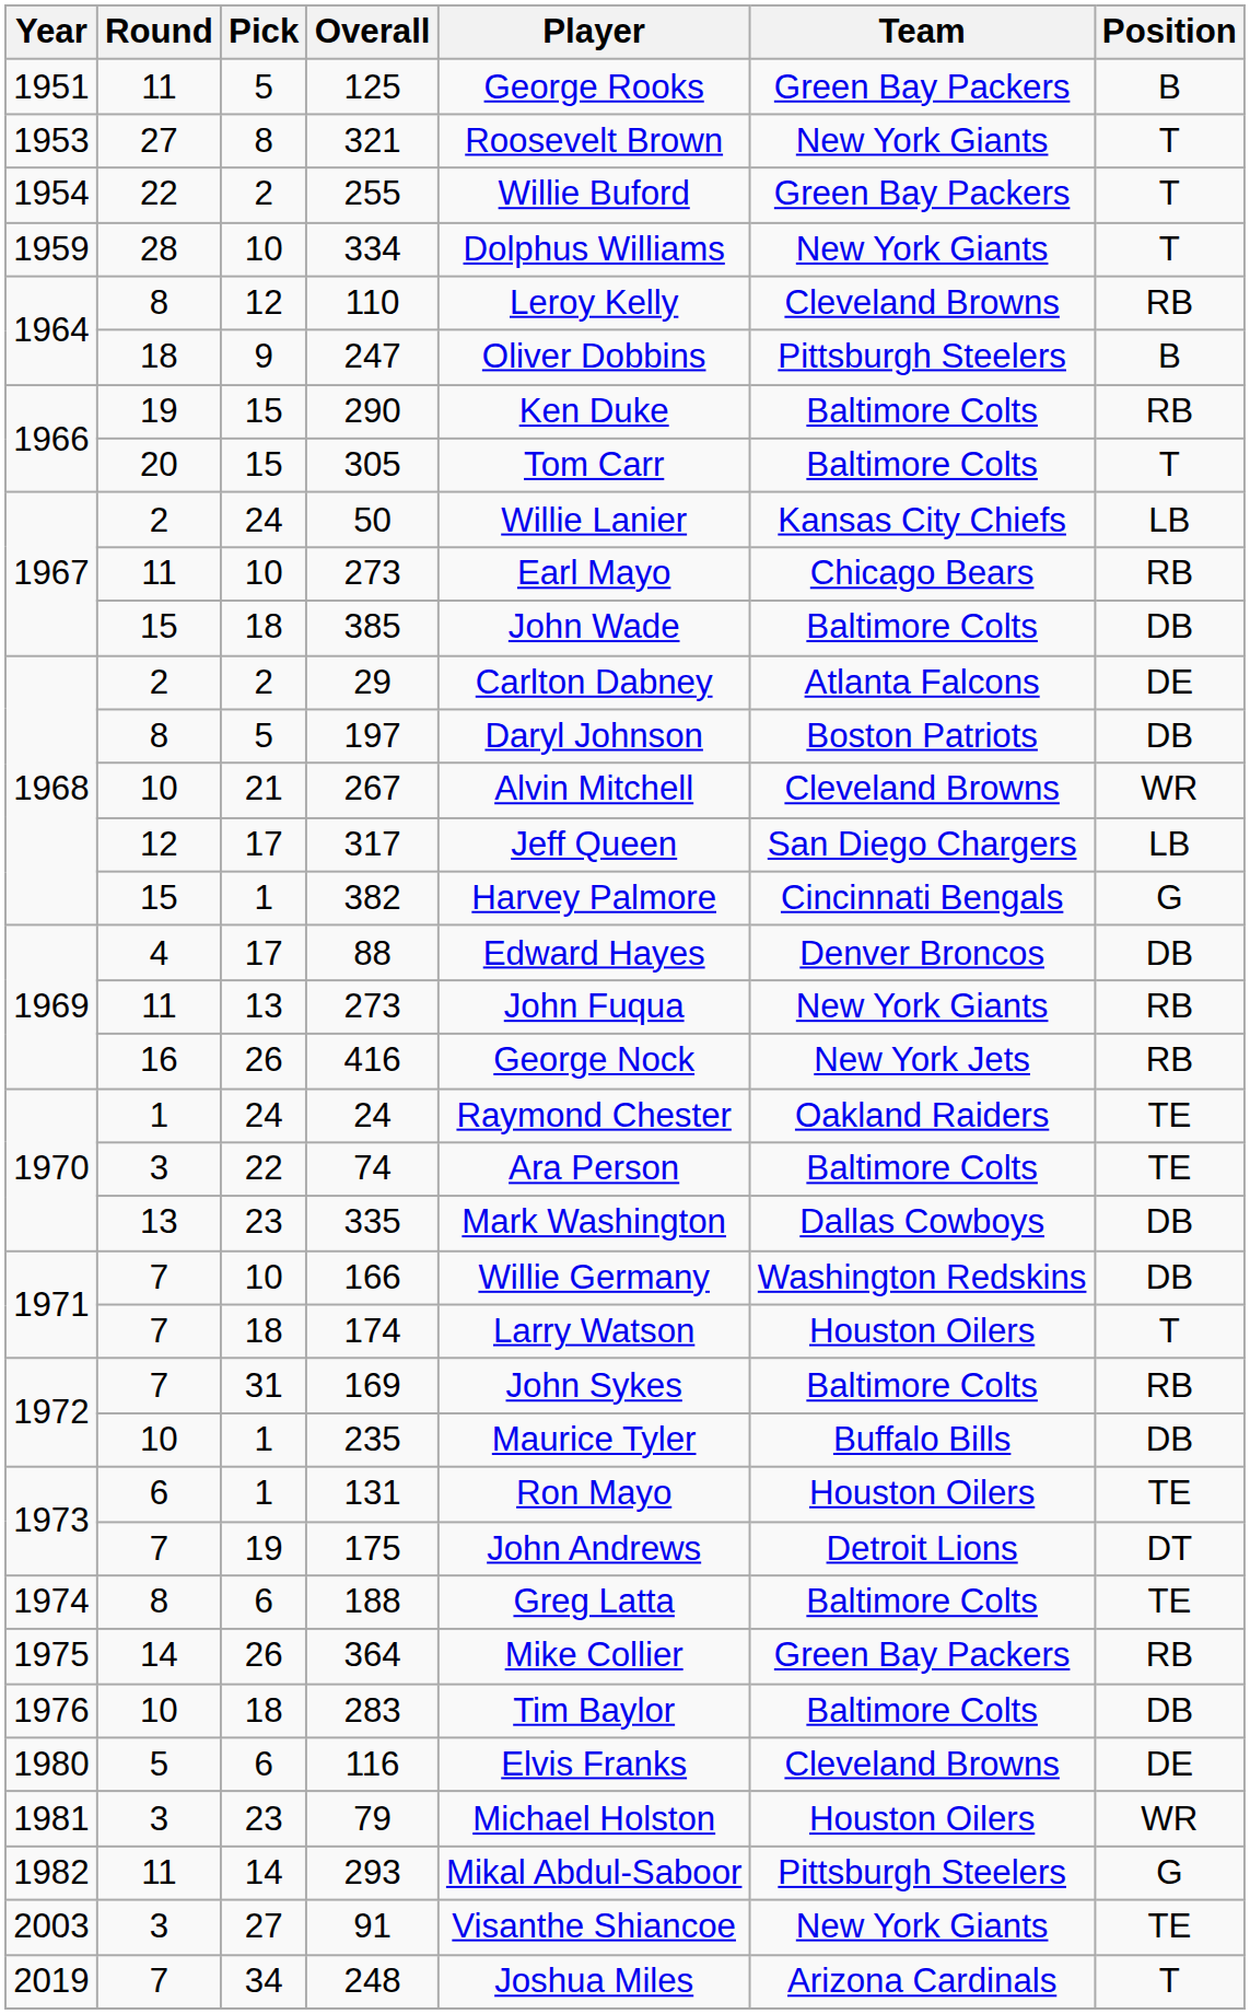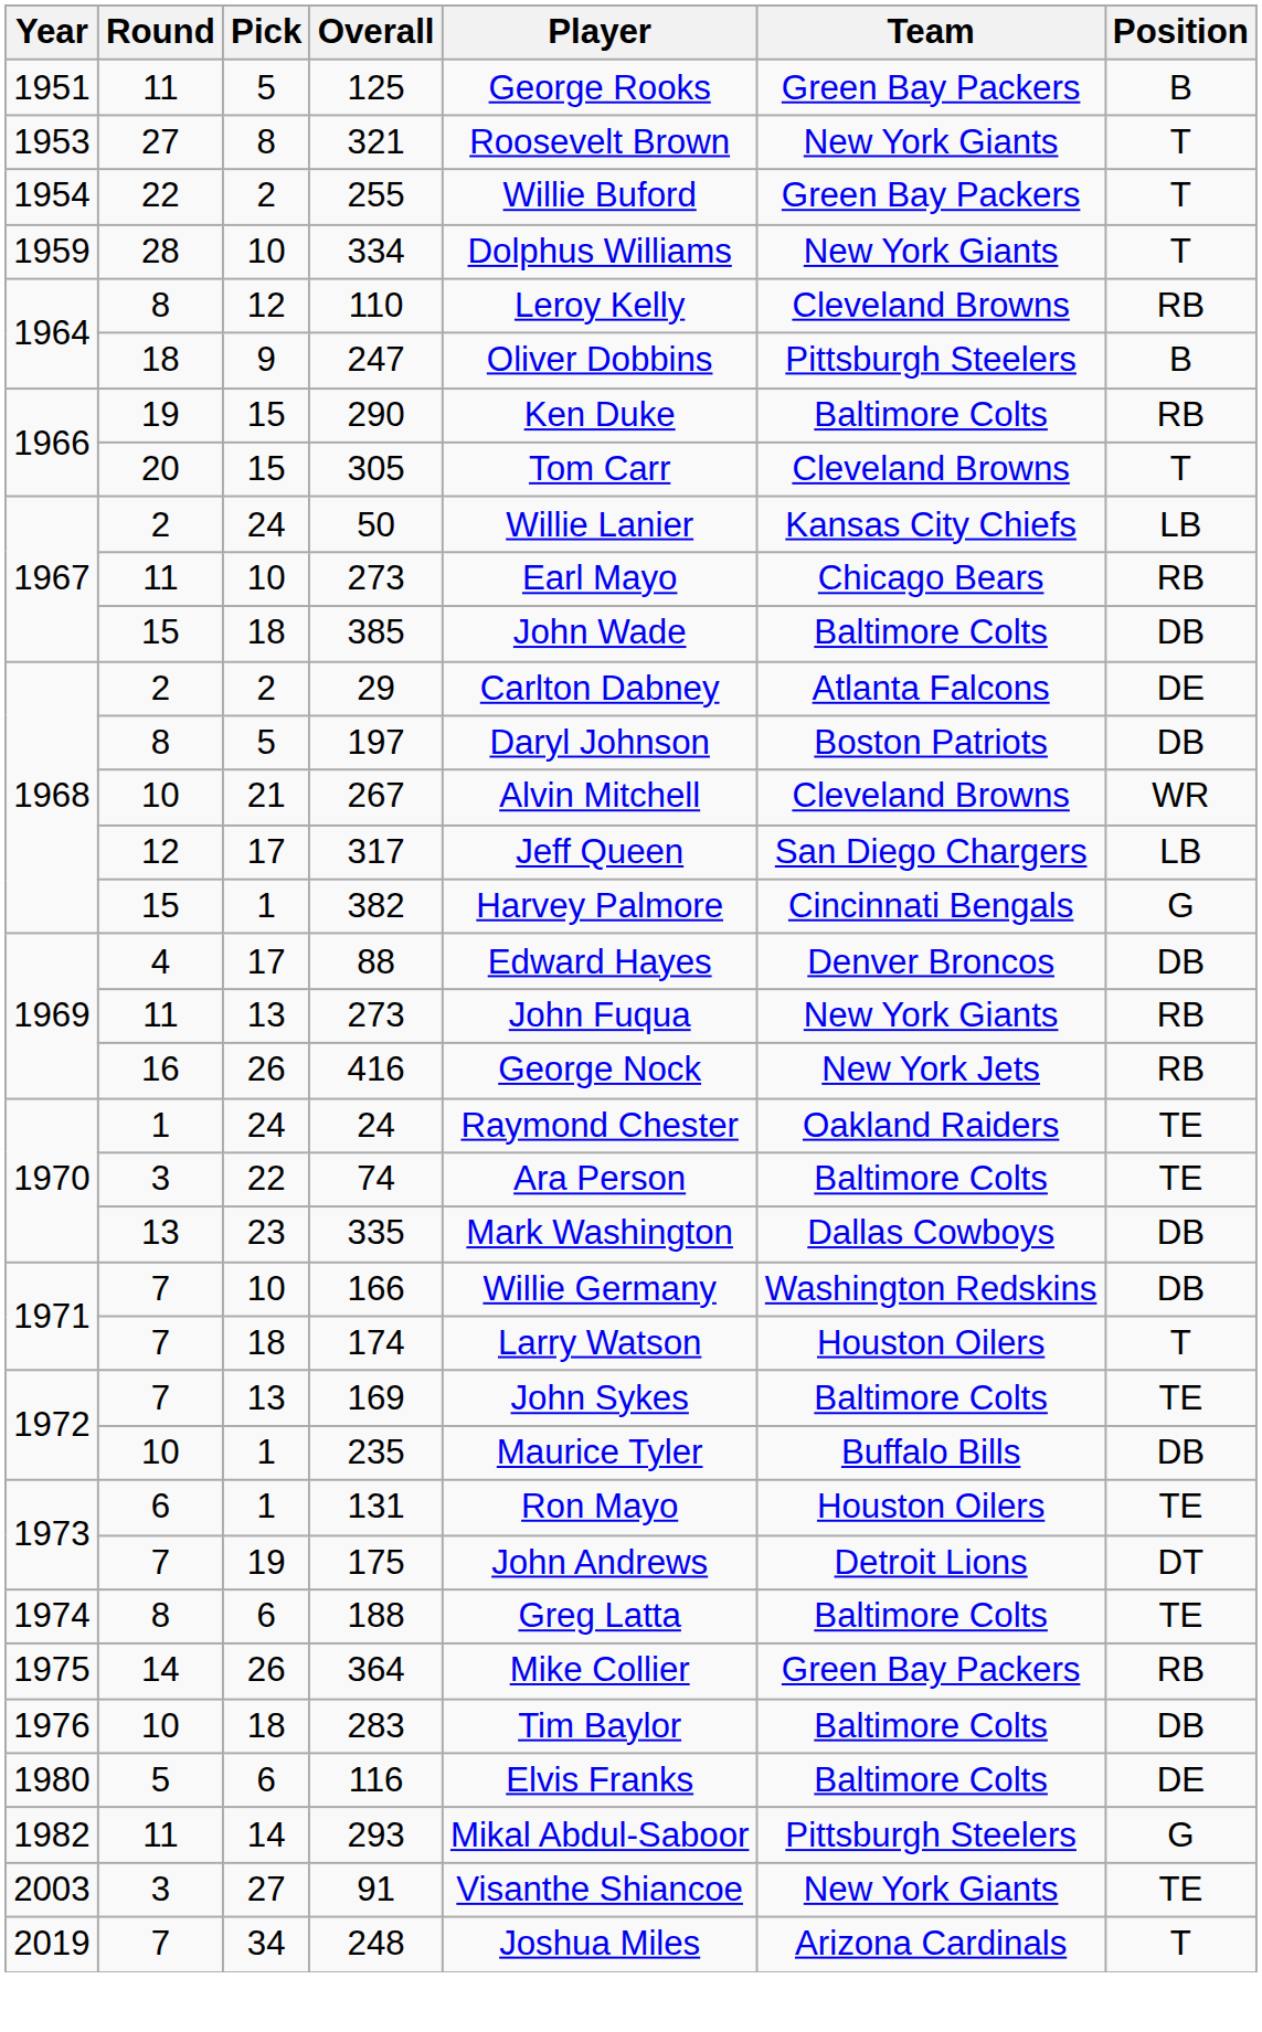305 | Team: Baltimore Colts -> Cleveland Browns
169 | Pick: 31 -> 13
169 | Position: RB -> TE
116 | Team: Cleveland Browns -> Baltimore Colts
- row: 1981 | 3 | 23 | 79 | Michael Holston | Houston Oilers | WR
